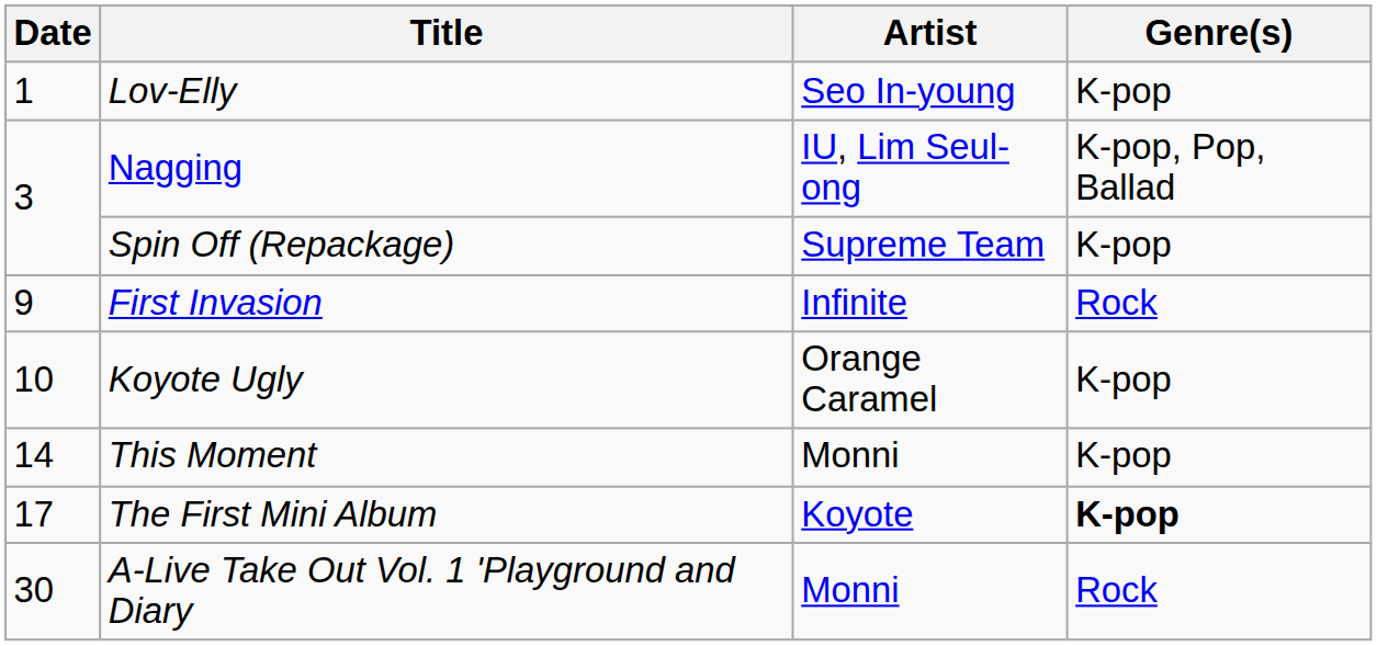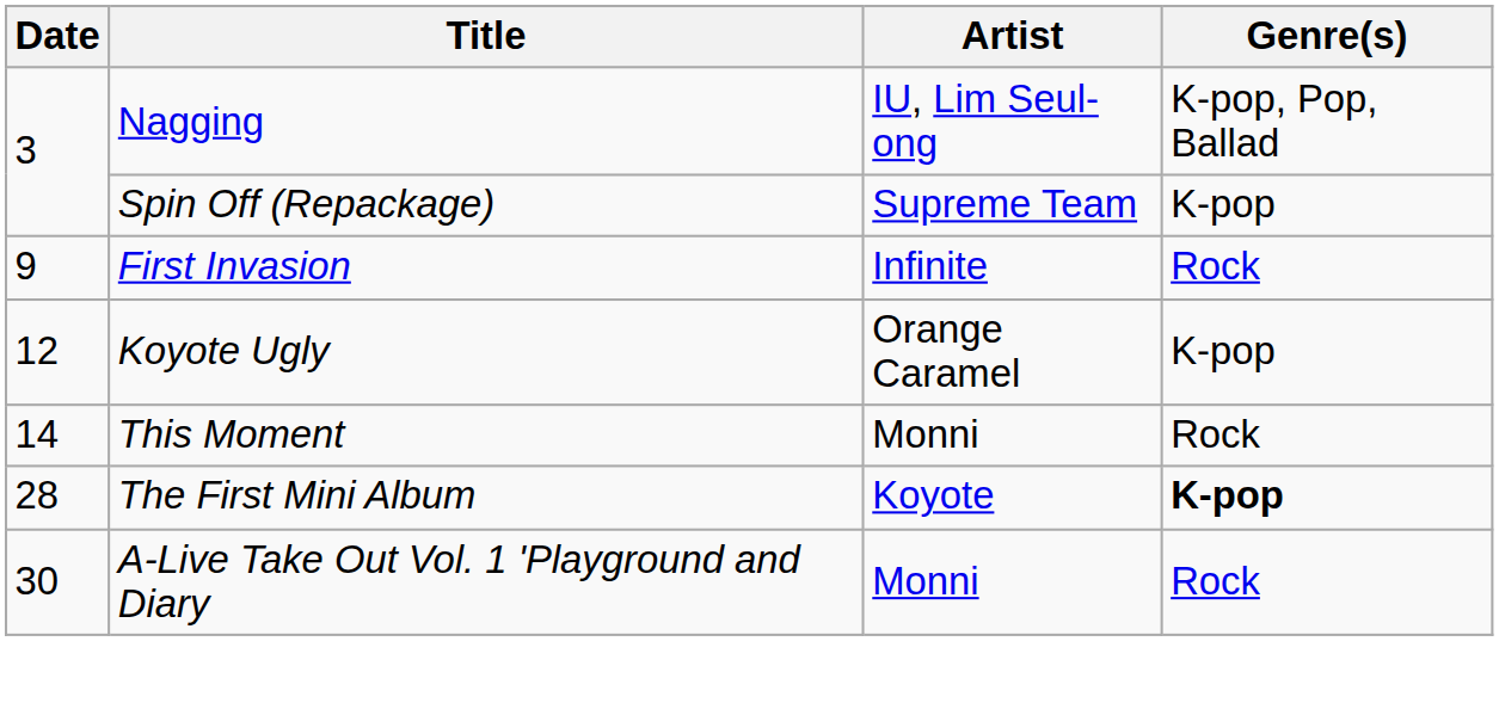- row: 1 | Lov-Elly | Seo In-young | K-pop
Koyote Ugly | Date: 10 -> 12
This Moment | Genre(s): K-pop -> Rock
The First Mini Album | Date: 17 -> 28
